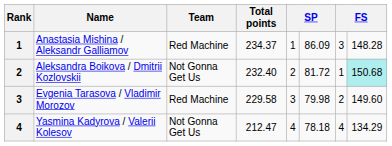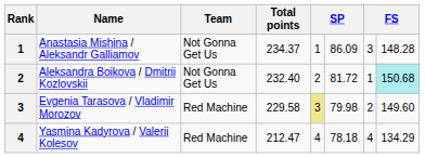Anastasia Mishina / Aleksandr Galliamov | Team: Red Machine -> Not Gonna Get Us
Evgenia Tarasova / Vladimir Morozov | column 5: no background -> khaki background
Yasmina Kadyrova / Valerii Kolesov | Team: Not Gonna Get Us -> Red Machine
